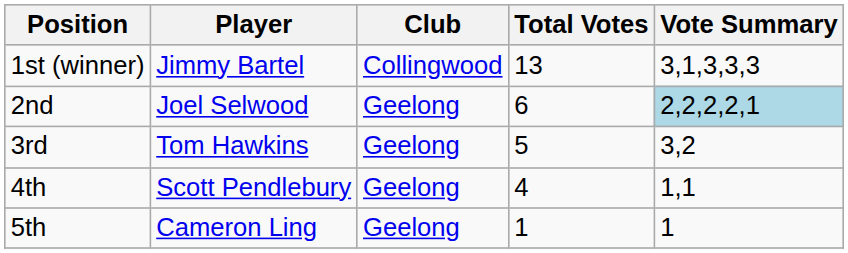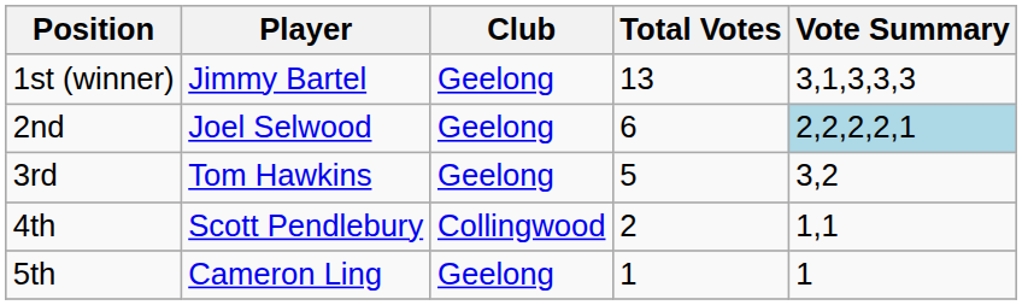1st (winner) | Club: Collingwood -> Geelong
4th | Club: Geelong -> Collingwood
4th | Total Votes: 4 -> 2
